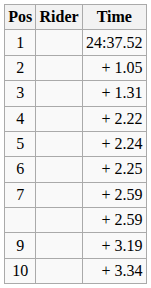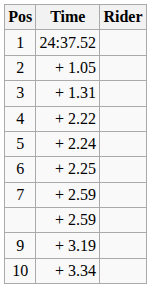columns swapped: Rider <-> Time
